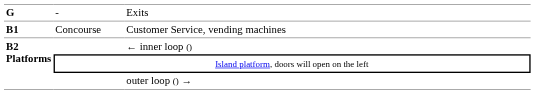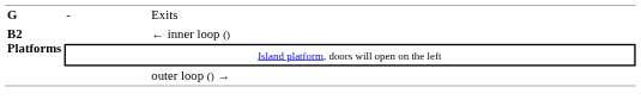- row: B1 | Concourse | Customer Service, vending machines
